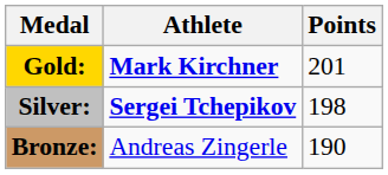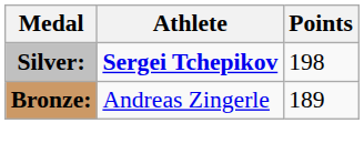- row: Gold: | Mark Kirchner | 201
Bronze: | Points: 190 -> 189
